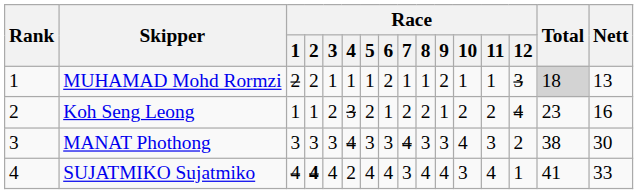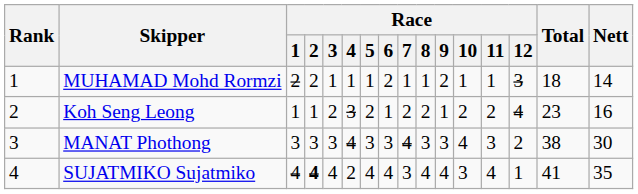MUHAMAD Mohd Rormzi | Total: lightgrey background -> no background
MUHAMAD Mohd Rormzi | Nett: 13 -> 14
SUJATMIKO Sujatmiko | Nett: 33 -> 35
